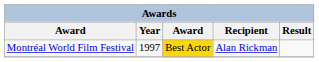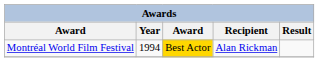Montréal World Film Festival | Year: 1997 -> 1994
